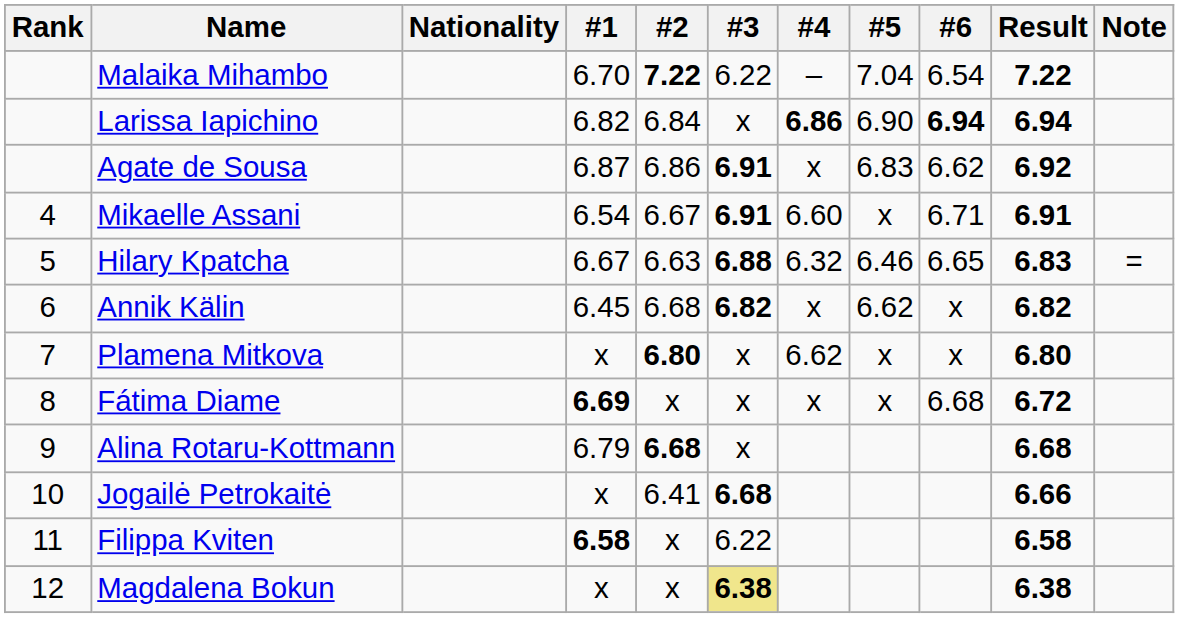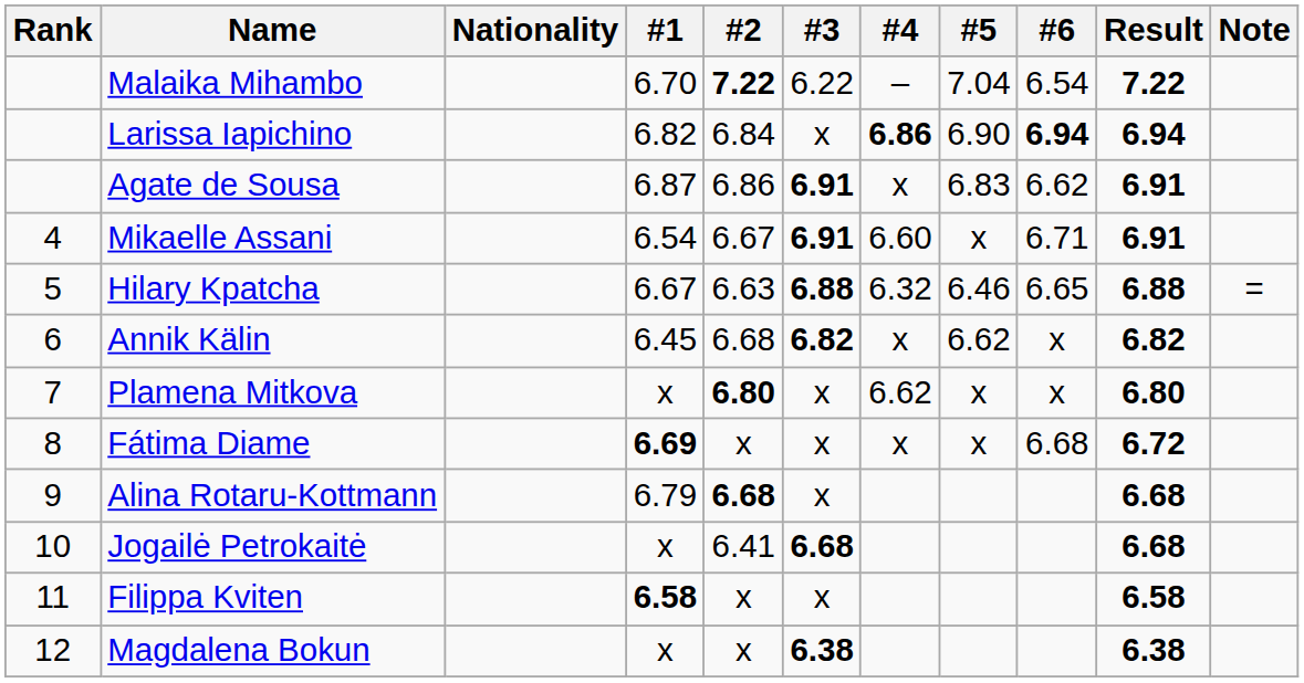Agate de Sousa | Result: 6.92 -> 6.91
Hilary Kpatcha | Result: 6.83 -> 6.88
Jogailė Petrokaitė | Result: 6.66 -> 6.68
Filippa Kviten | #3: 6.22 -> x
Magdalena Bokun | #3: khaki background -> no background
